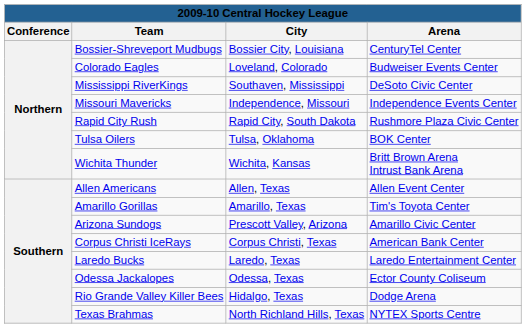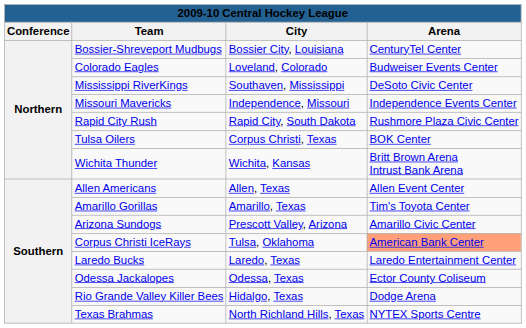Tulsa Oilers | City: Tulsa, Oklahoma -> Corpus Christi, Texas
Corpus Christi IceRays | City: Corpus Christi, Texas -> Tulsa, Oklahoma
Corpus Christi IceRays | Arena: no background -> lightsalmon background
